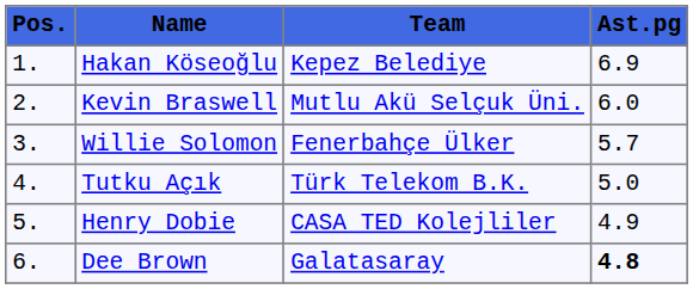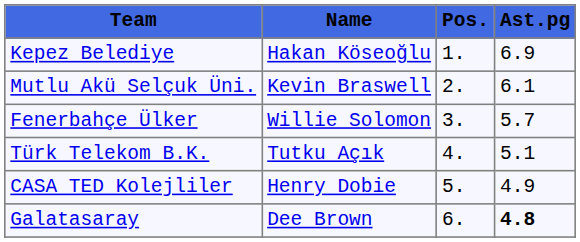columns swapped: Pos. <-> Team
Kevin Braswell | Ast.pg: 6.0 -> 6.1
Tutku Açık | Ast.pg: 5.0 -> 5.1
